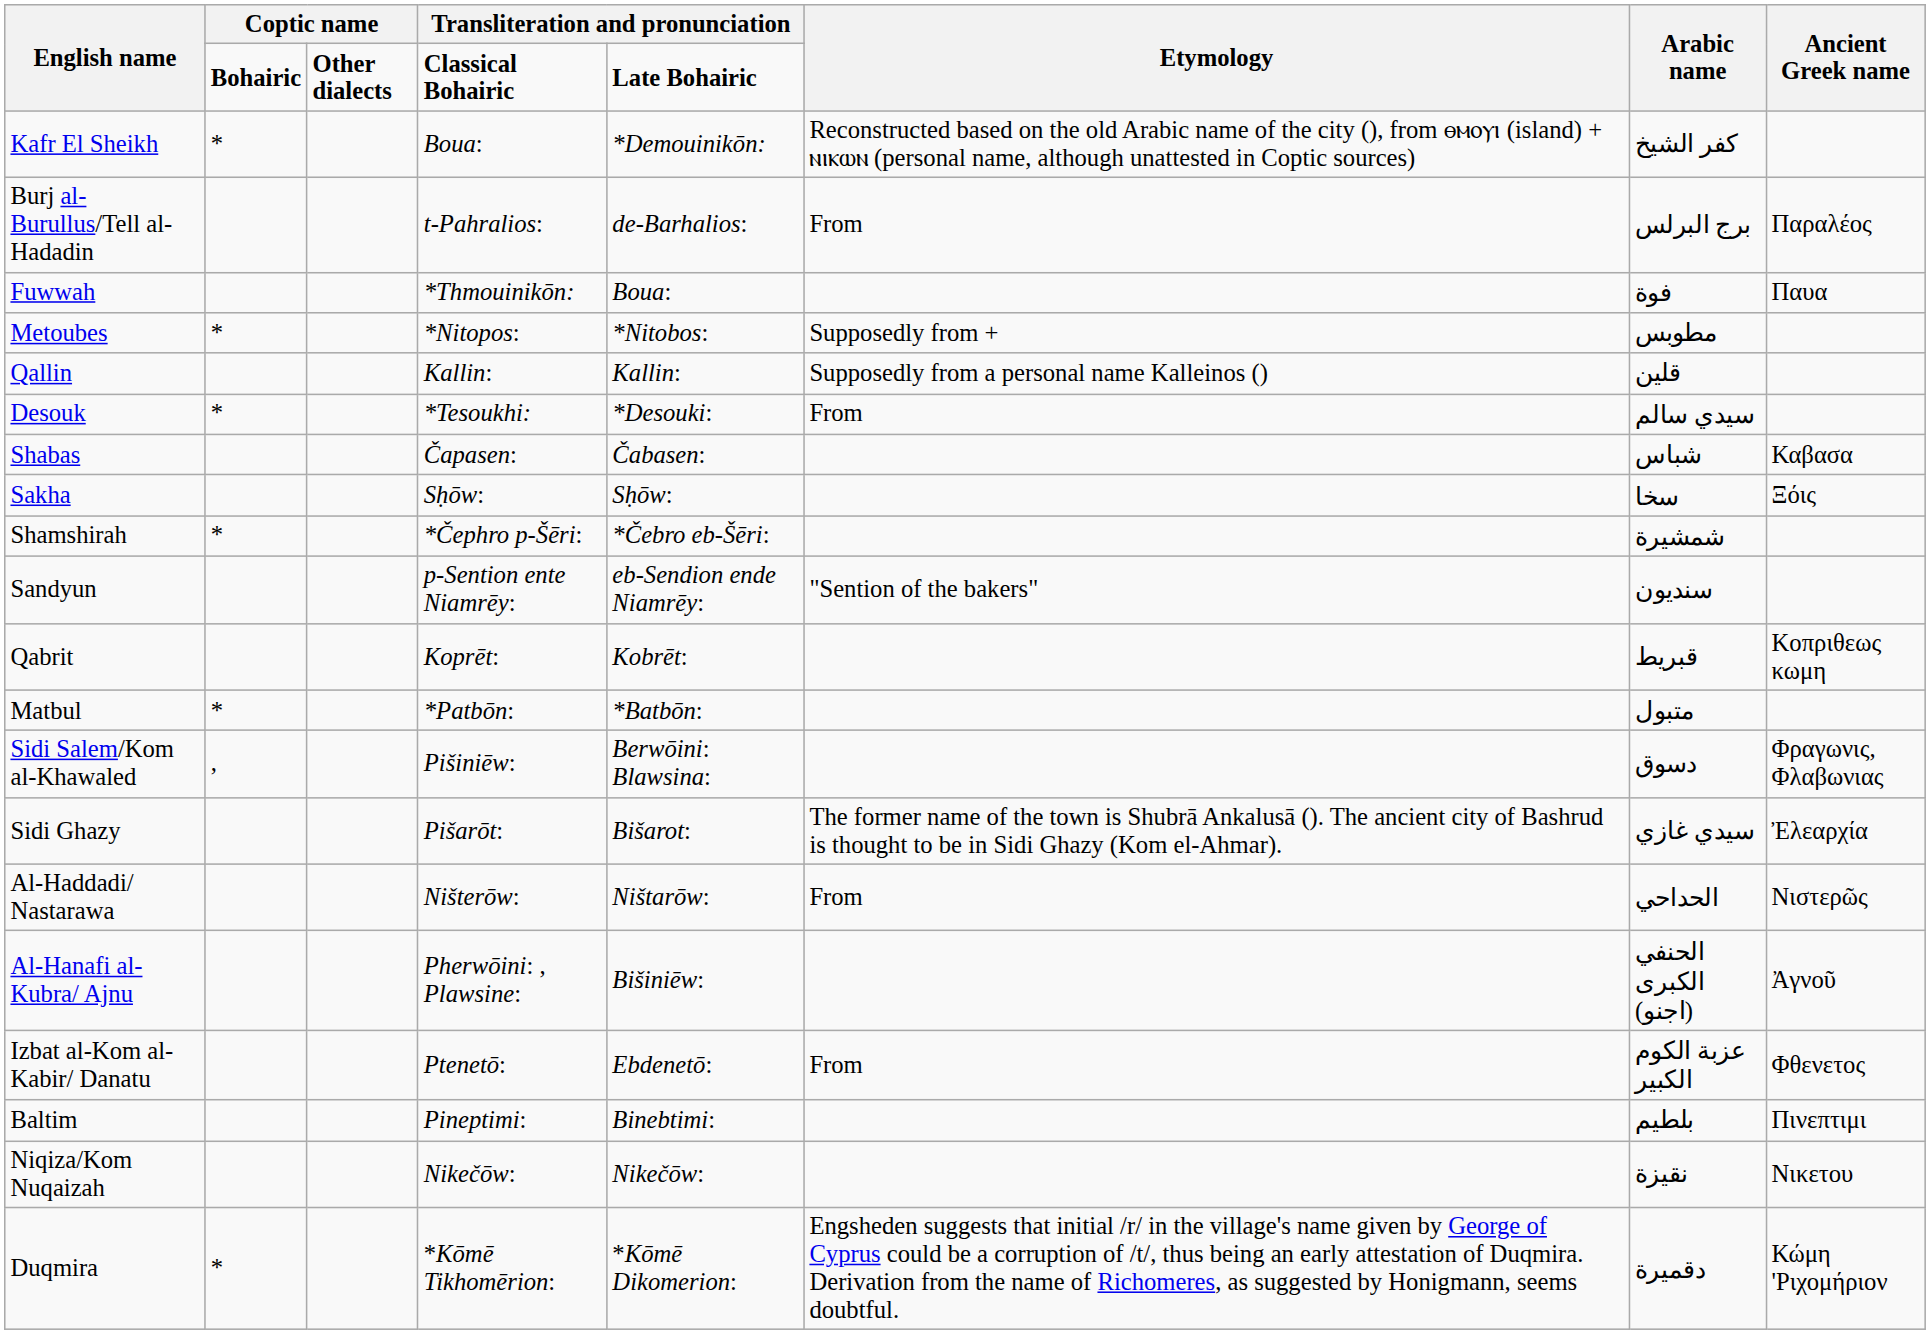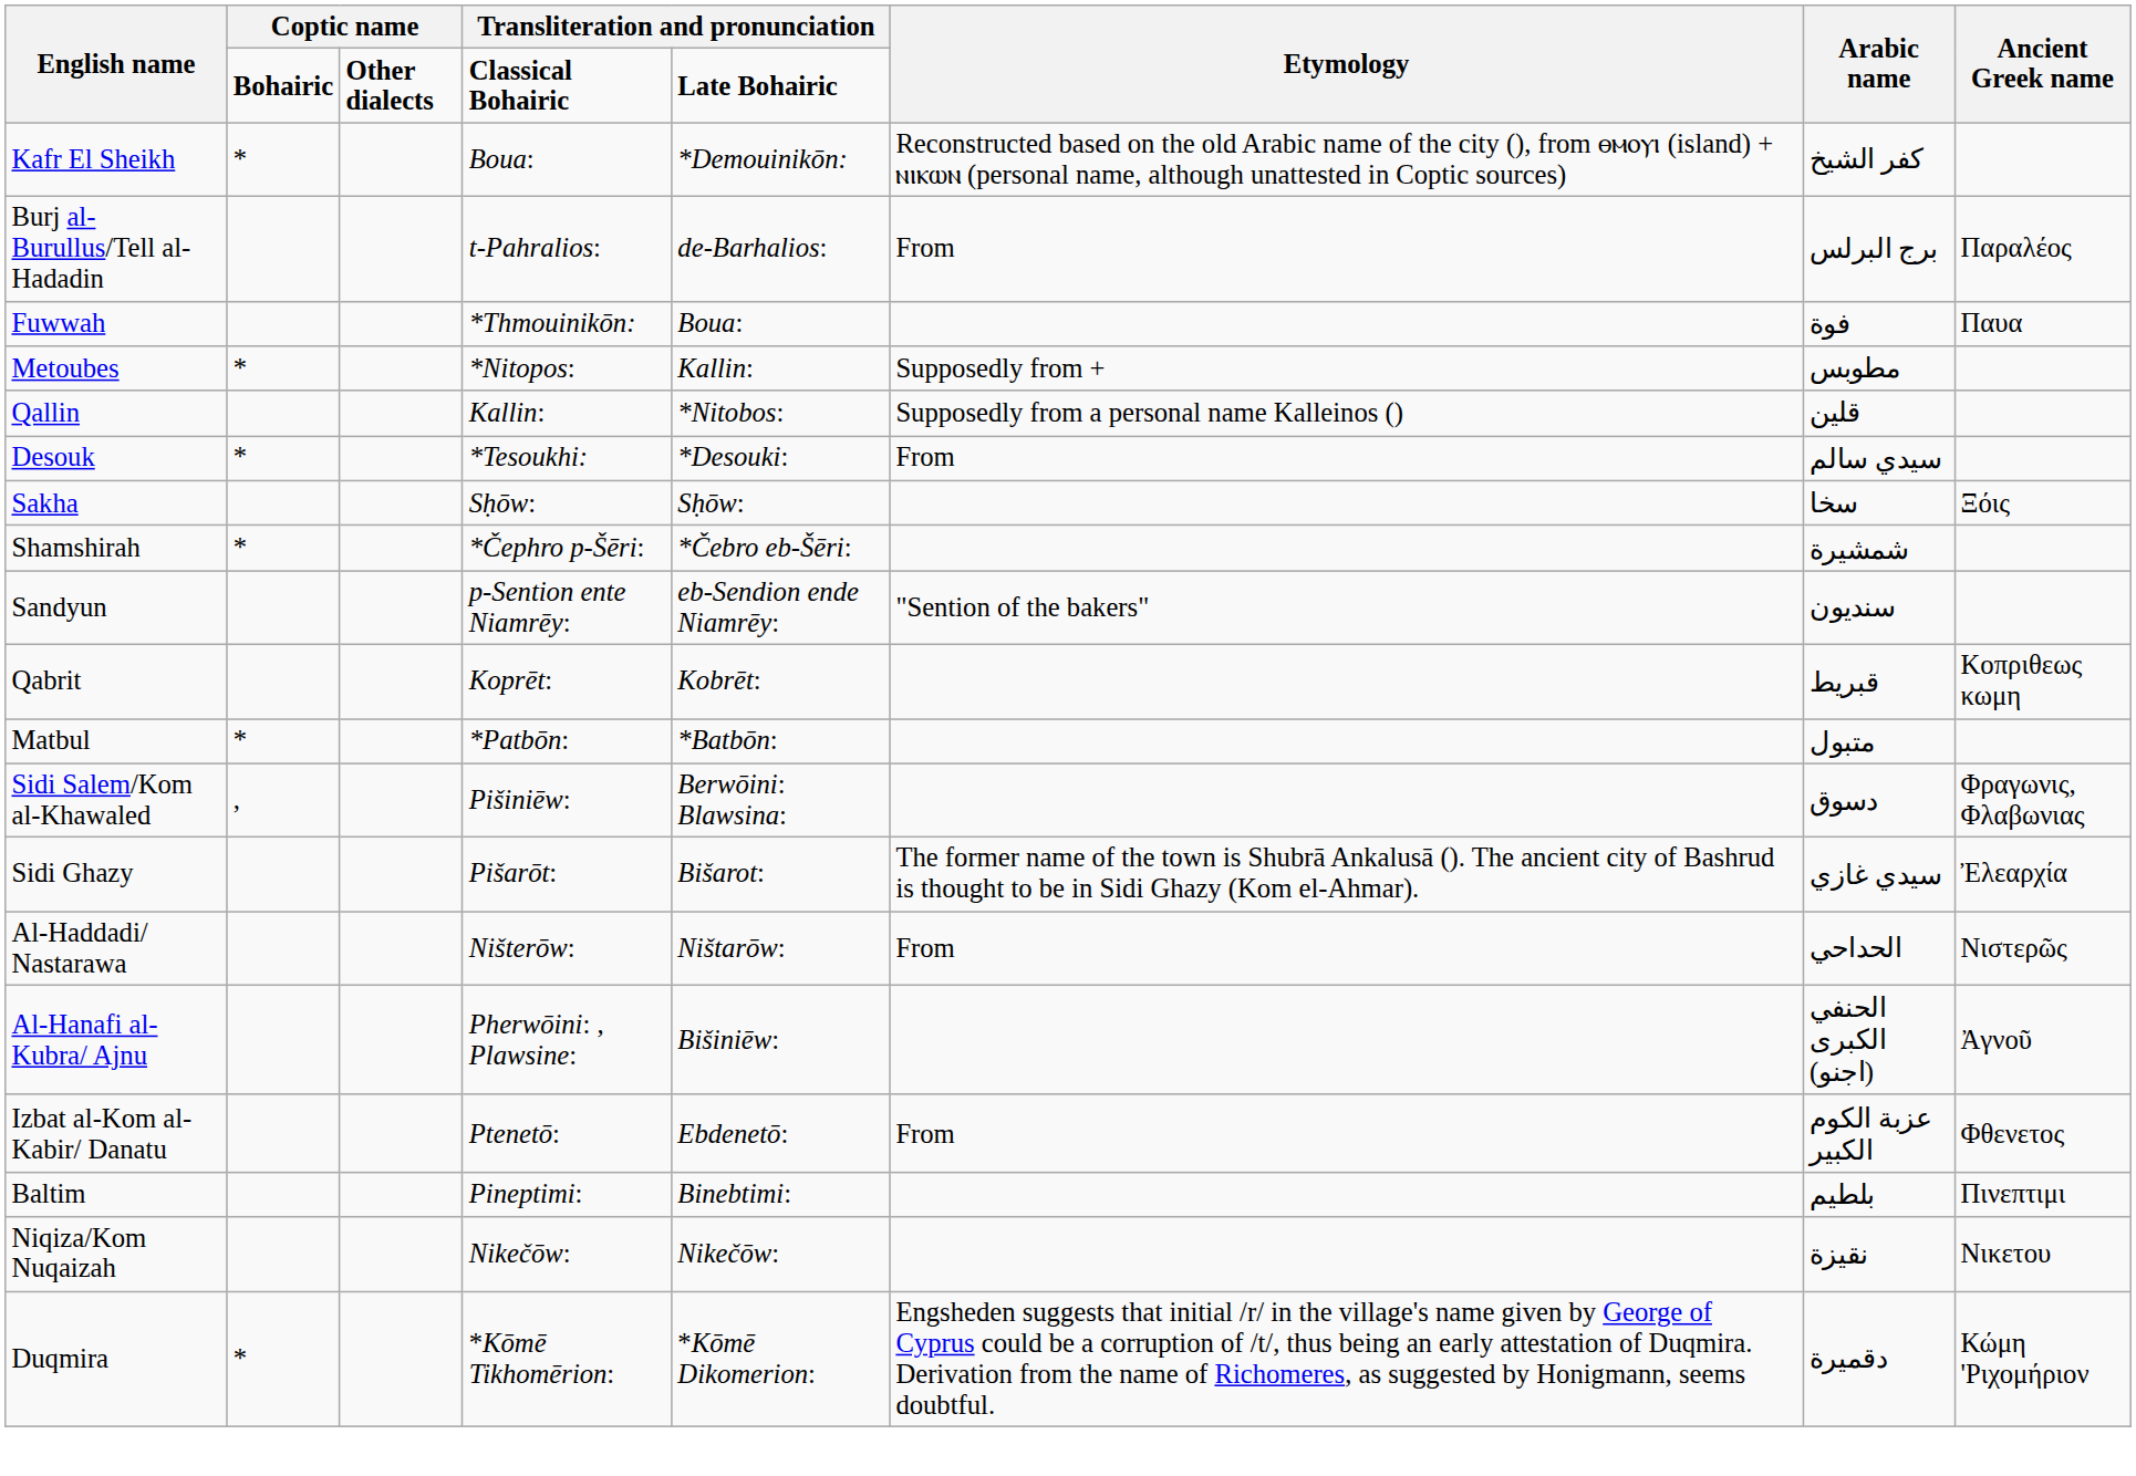Metoubes | column 5: *Nitobos: -> Kallin:
Qallin | column 5: Kallin: -> *Nitobos:
- row: Shabas | Čapasen: | Čabasen: | شباس | Καβασα
